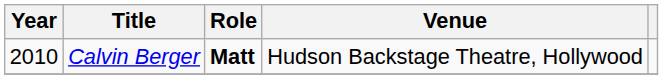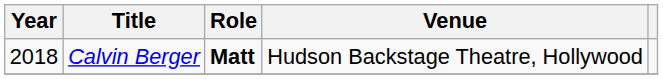Calvin Berger | Year: 2010 -> 2018
